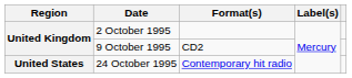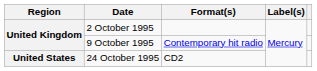9 October 1995 | Format(s): CD2 -> Contemporary hit radio
24 October 1995 | Format(s): Contemporary hit radio -> CD2
